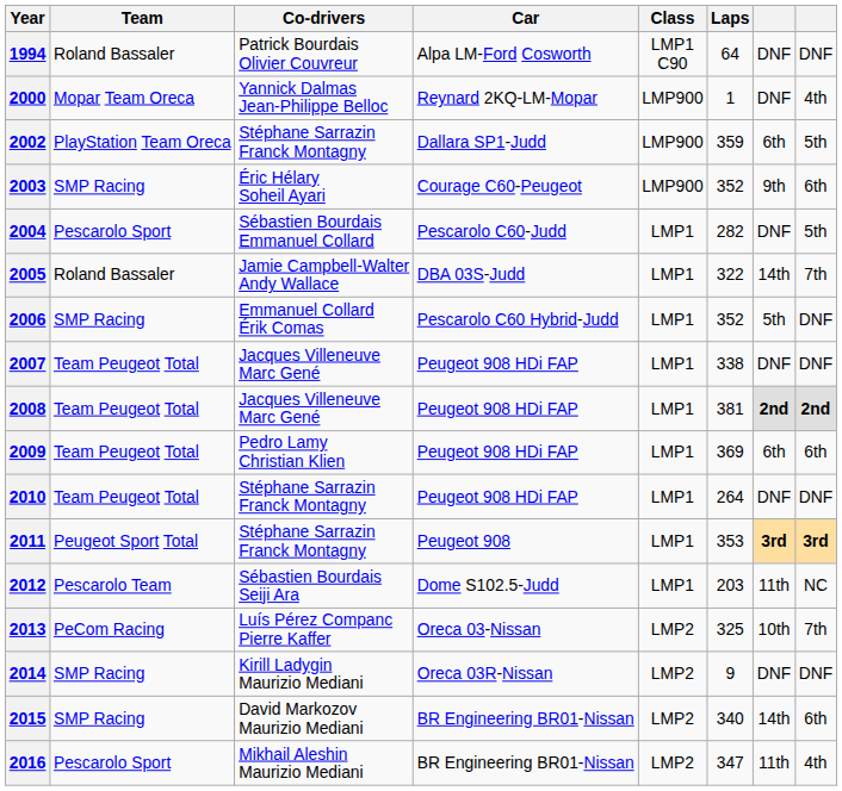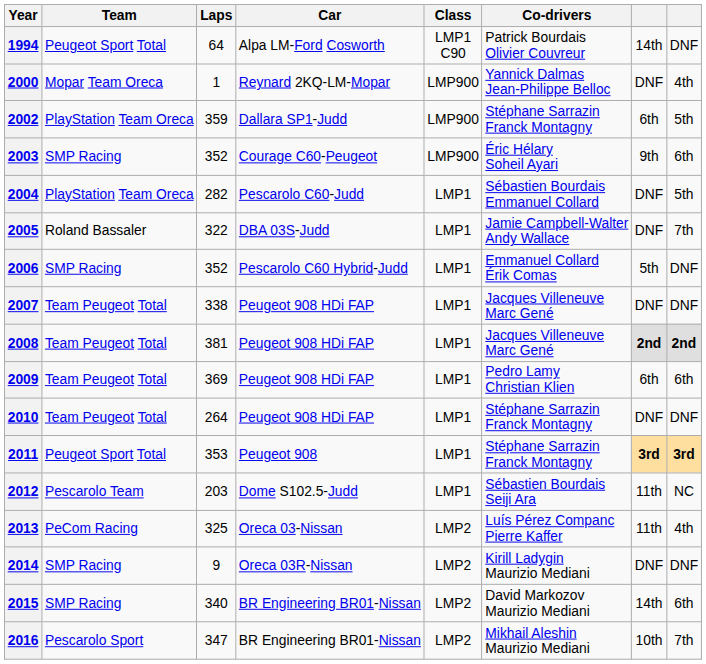columns swapped: Co-drivers <-> Laps
1994 | Team: Roland Bassaler -> Peugeot Sport Total
1994 | column 7: DNF -> 14th
2004 | Team: Pescarolo Sport -> PlayStation Team Oreca
2005 | column 7: 14th -> DNF
2013 | column 7: 10th -> 11th
2013 | column 8: 7th -> 4th
2016 | column 7: 11th -> 10th
2016 | column 8: 4th -> 7th
